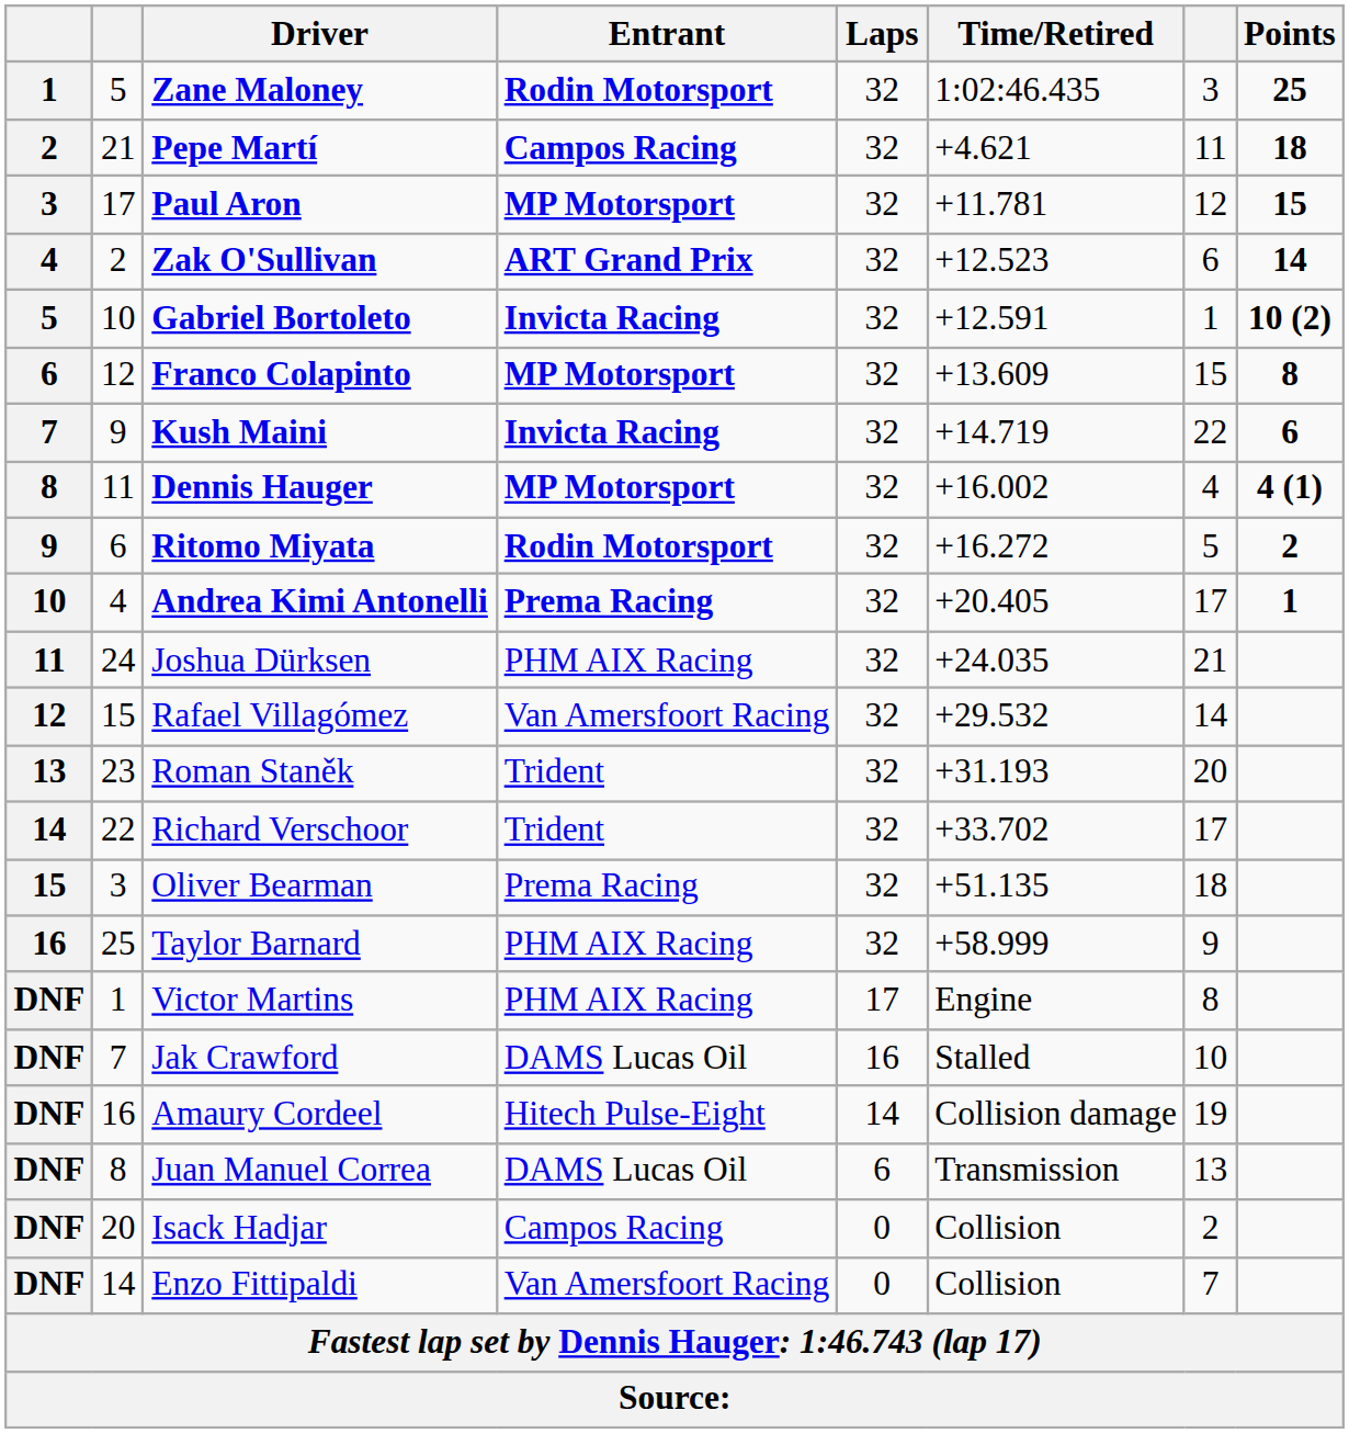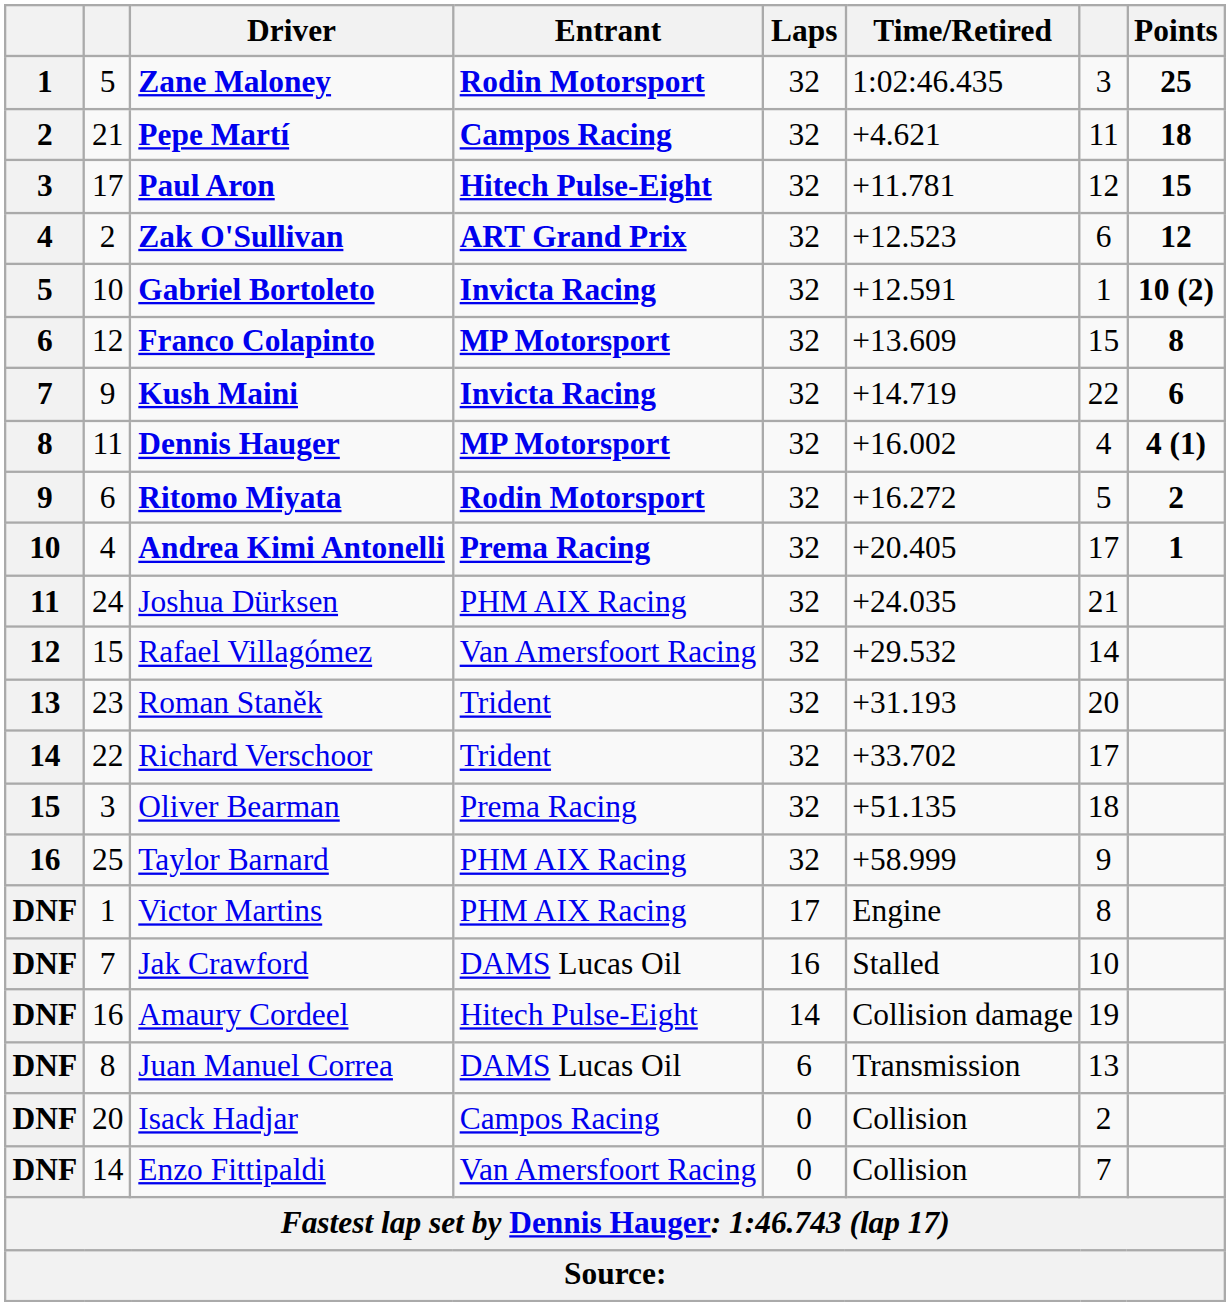Paul Aron | Entrant: MP Motorsport -> Hitech Pulse-Eight
Zak O'Sullivan | Points: 14 -> 12
